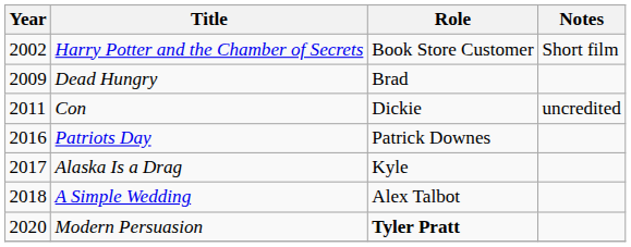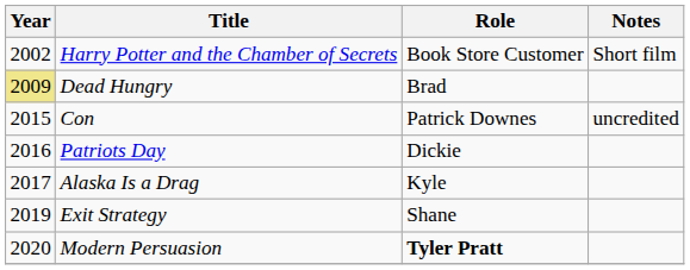Dead Hungry | Year: no background -> khaki background
Con | Year: 2011 -> 2015
Con | Role: Dickie -> Patrick Downes
Patriots Day | Role: Patrick Downes -> Dickie
- row: 2018 | A Simple Wedding | Alex Talbot
+ row: 2019 | Exit Strategy | Shane
